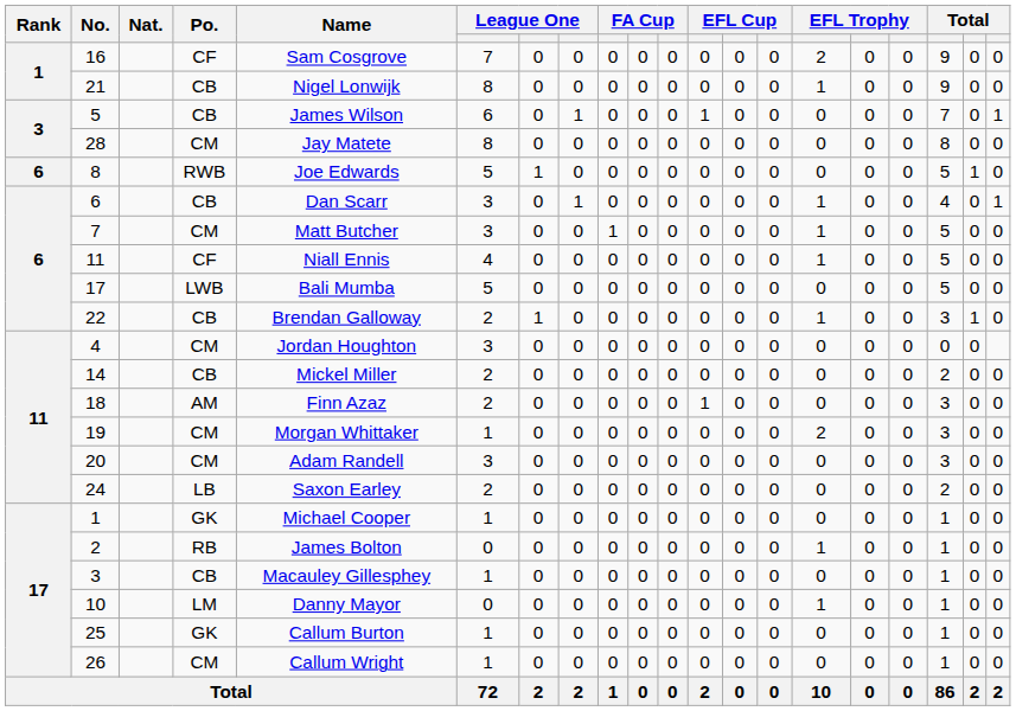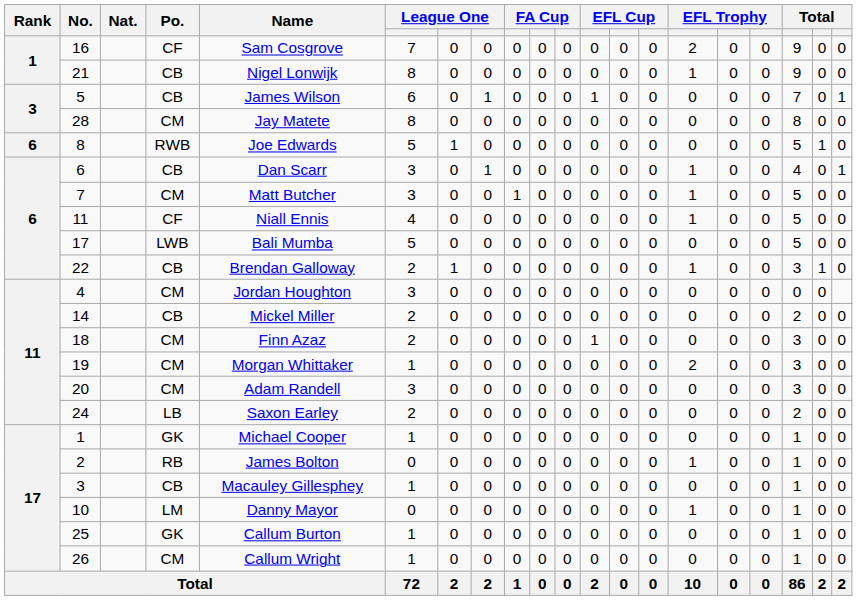18 | Po.: AM -> CM
